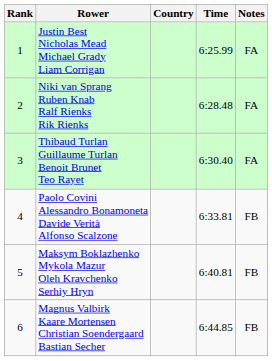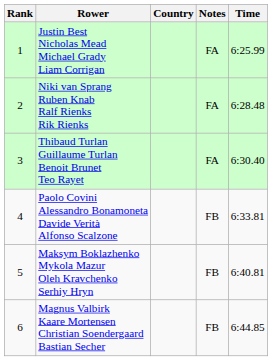columns swapped: Time <-> Notes
